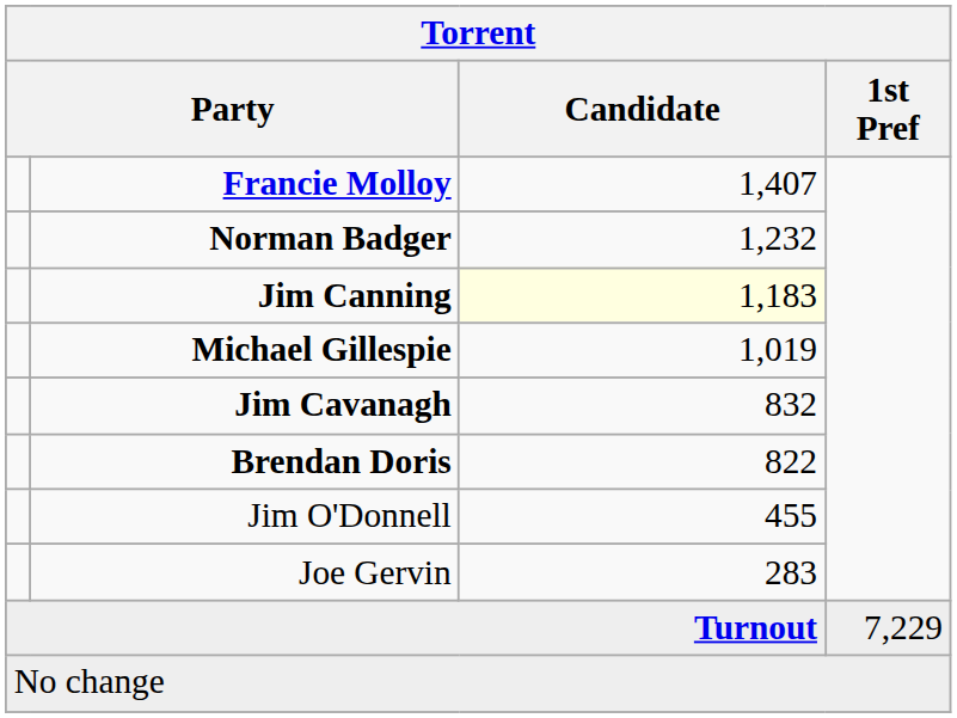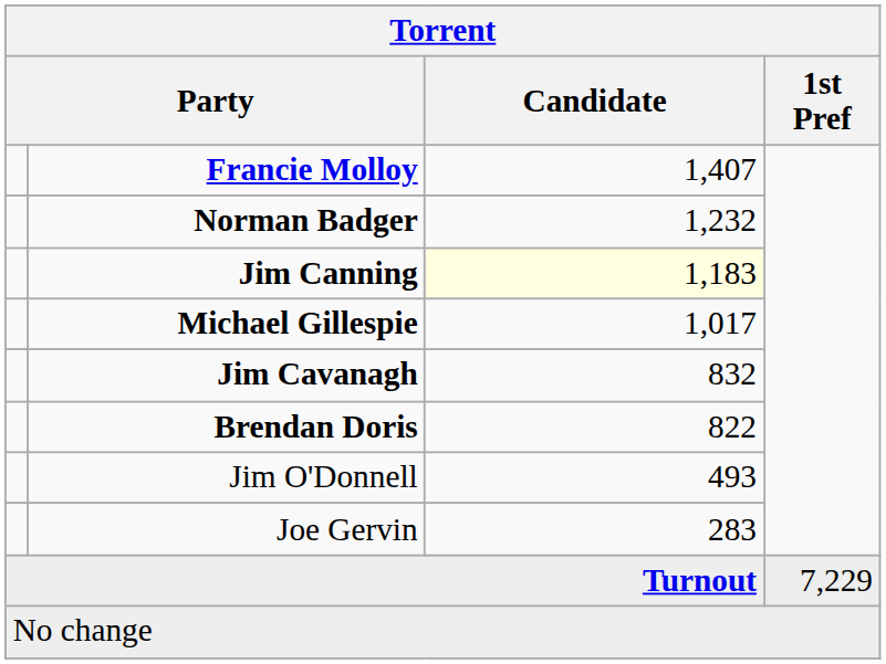Michael Gillespie | Candidate: 1,019 -> 1,017
Jim O'Donnell | Candidate: 455 -> 493
